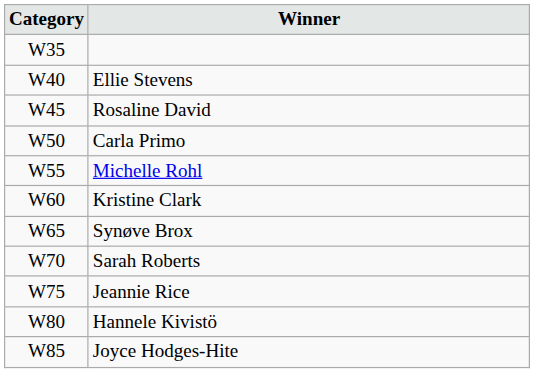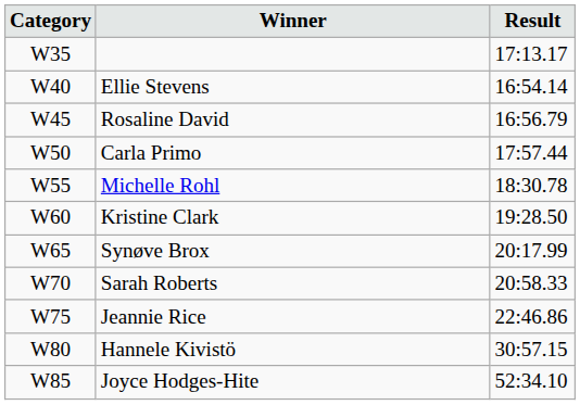+ column: Result | 17:13.17 | 16:54.14 | 16:56.79 | 17:57.44 | 18:30.78 | 19:28.50 | 20:17.99 | 20:58.33 | 22:46.86 | 30:57.15 | 52:34.10
